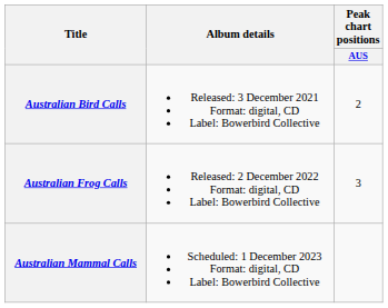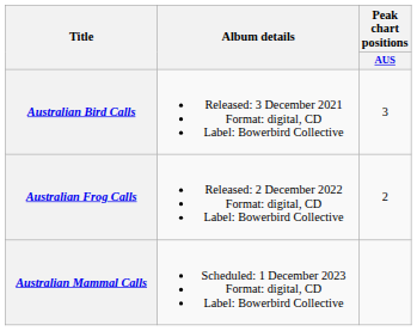Australian Bird Calls | Peak chart positions / AUS: 2 -> 3
Australian Frog Calls | Peak chart positions / AUS: 3 -> 2
